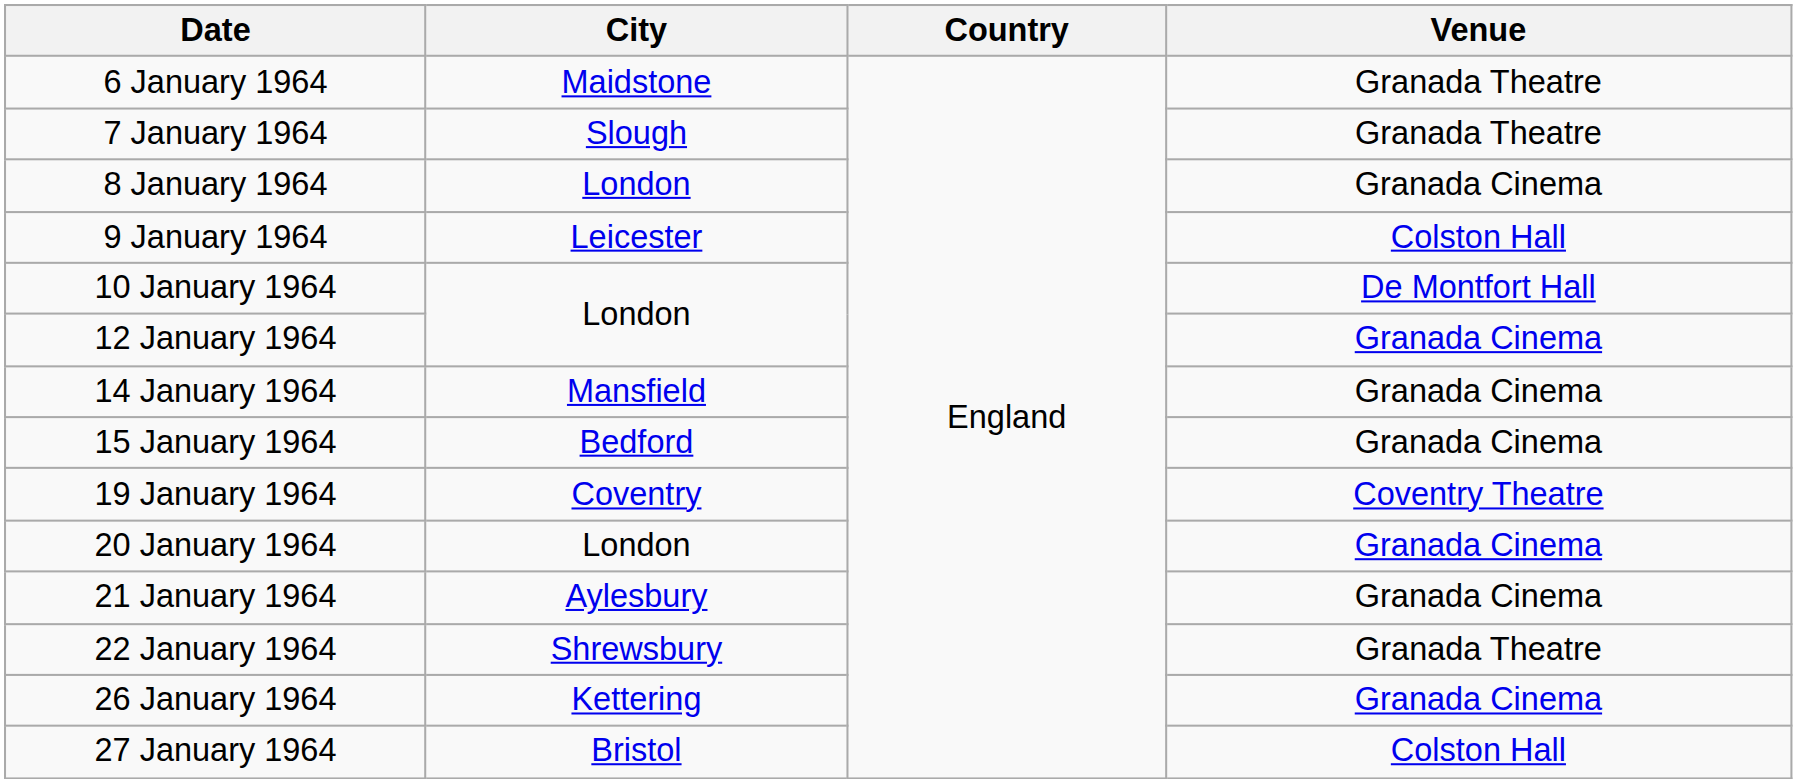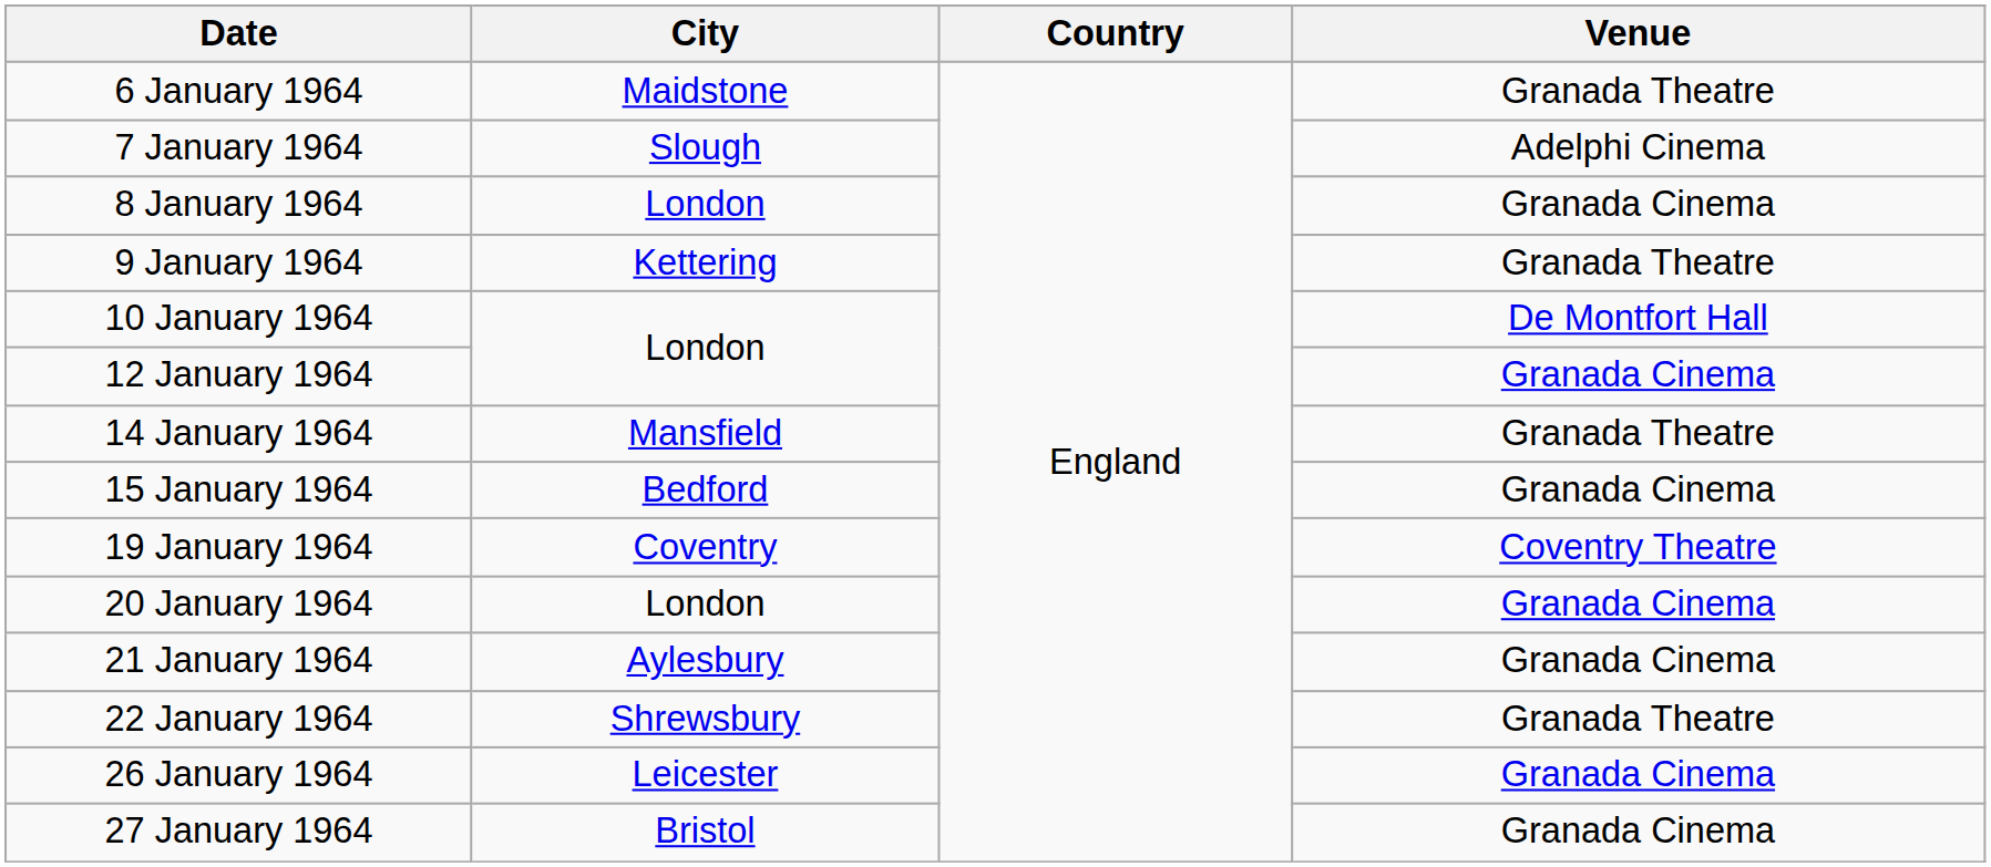7 January 1964 | Venue: Granada Theatre -> Adelphi Cinema
9 January 1964 | City: Leicester -> Kettering
9 January 1964 | Venue: Colston Hall -> Granada Theatre
14 January 1964 | Venue: Granada Cinema -> Granada Theatre
26 January 1964 | City: Kettering -> Leicester
27 January 1964 | Venue: Colston Hall -> Granada Cinema
